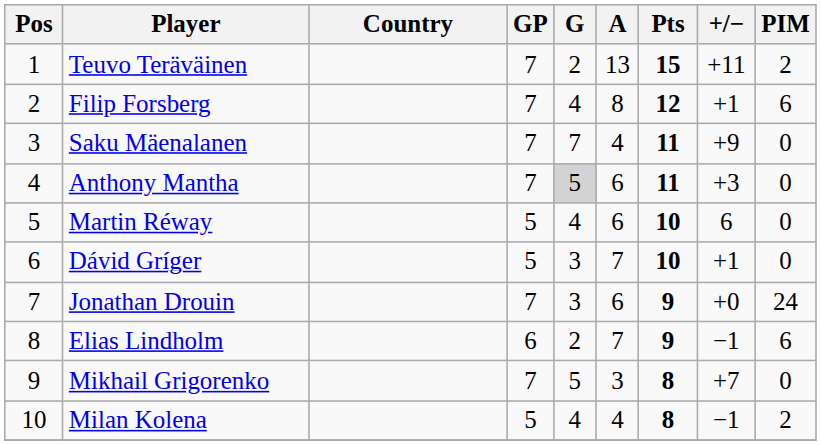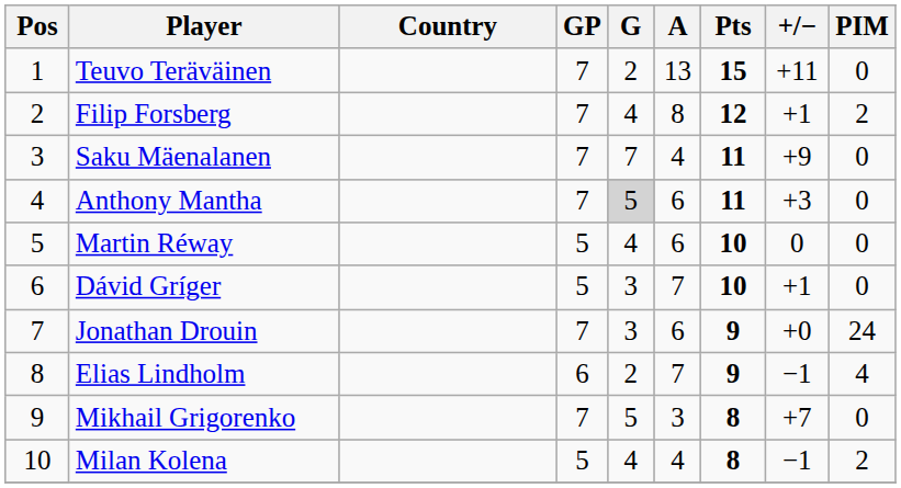Teuvo Teräväinen | PIM: 2 -> 0
Filip Forsberg | PIM: 6 -> 2
Martin Réway | +/−: 6 -> 0
Elias Lindholm | PIM: 6 -> 4
